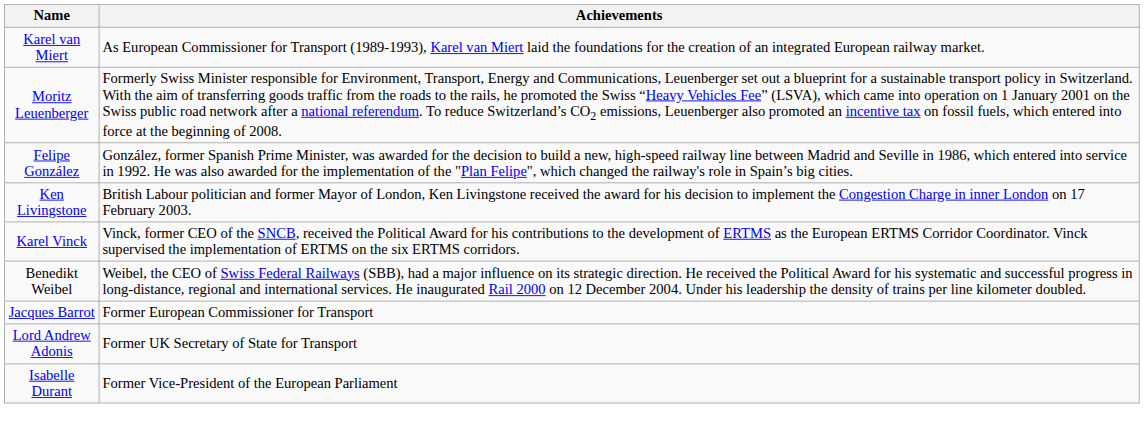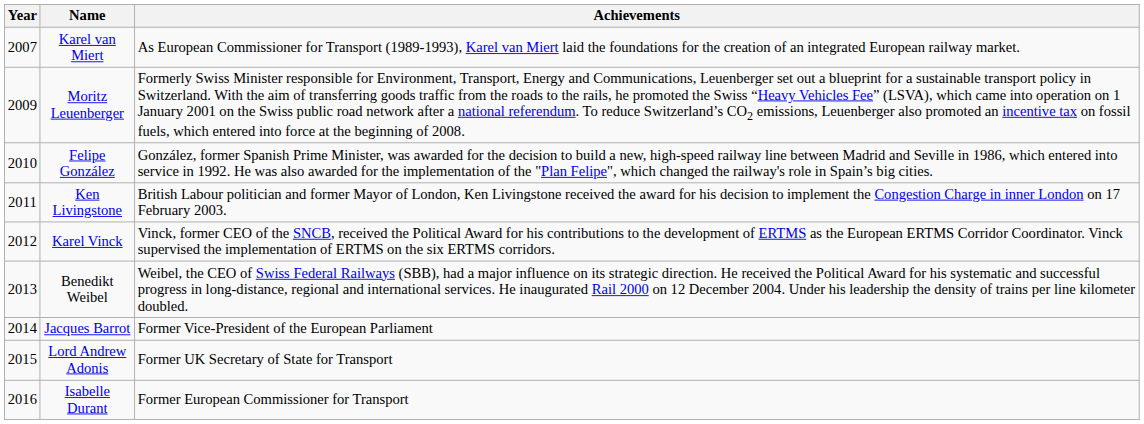+ column: Year | 2007 | 2009 | 2010 | 2011 | 2012 | 2013 | 2014 | 2015 | 2016
Jacques Barrot | Achievements: Former European Commissioner for Transport -> Former Vice-President of the European Parliament
Isabelle Durant | Achievements: Former Vice-President of the European Parliament -> Former European Commissioner for Transport
